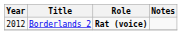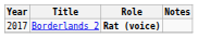Borderlands 2 | Year: 2012 -> 2017
